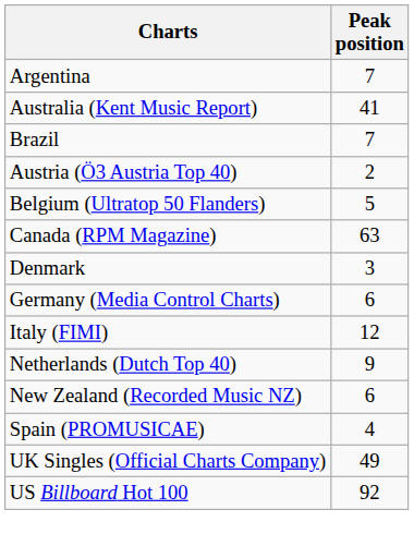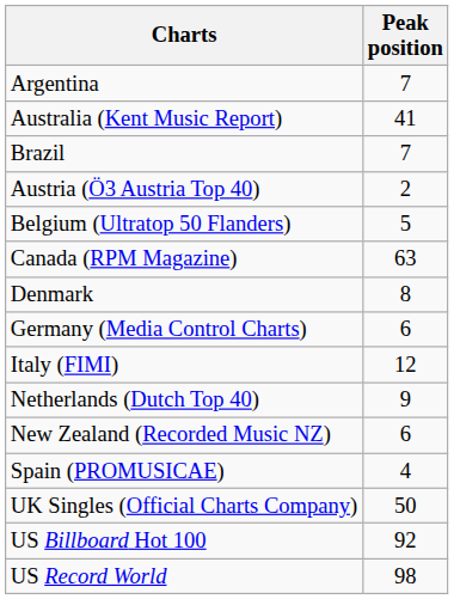Denmark | Peak position: 3 -> 8
UK Singles (Official Charts Company) | Peak position: 49 -> 50
+ row: US Record World | 98
